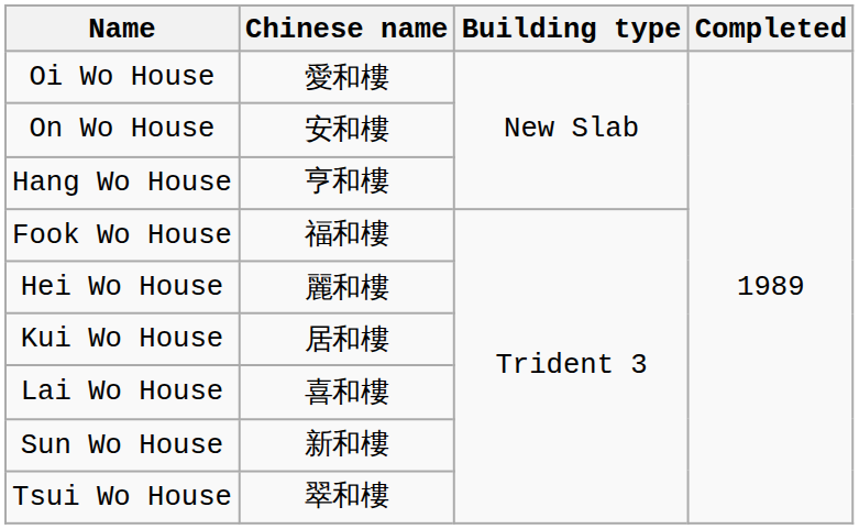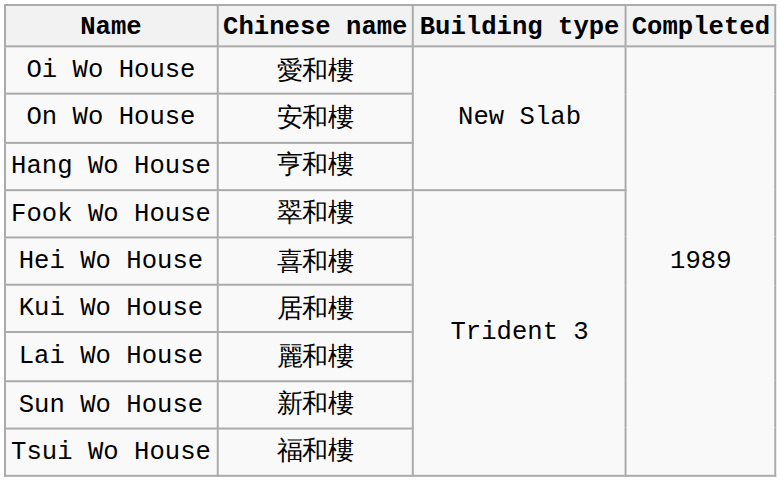Fook Wo House | Chinese name: 福和樓 -> 翠和樓
Hei Wo House | Chinese name: 麗和樓 -> 喜和樓
Lai Wo House | Chinese name: 喜和樓 -> 麗和樓
Tsui Wo House | Chinese name: 翠和樓 -> 福和樓
